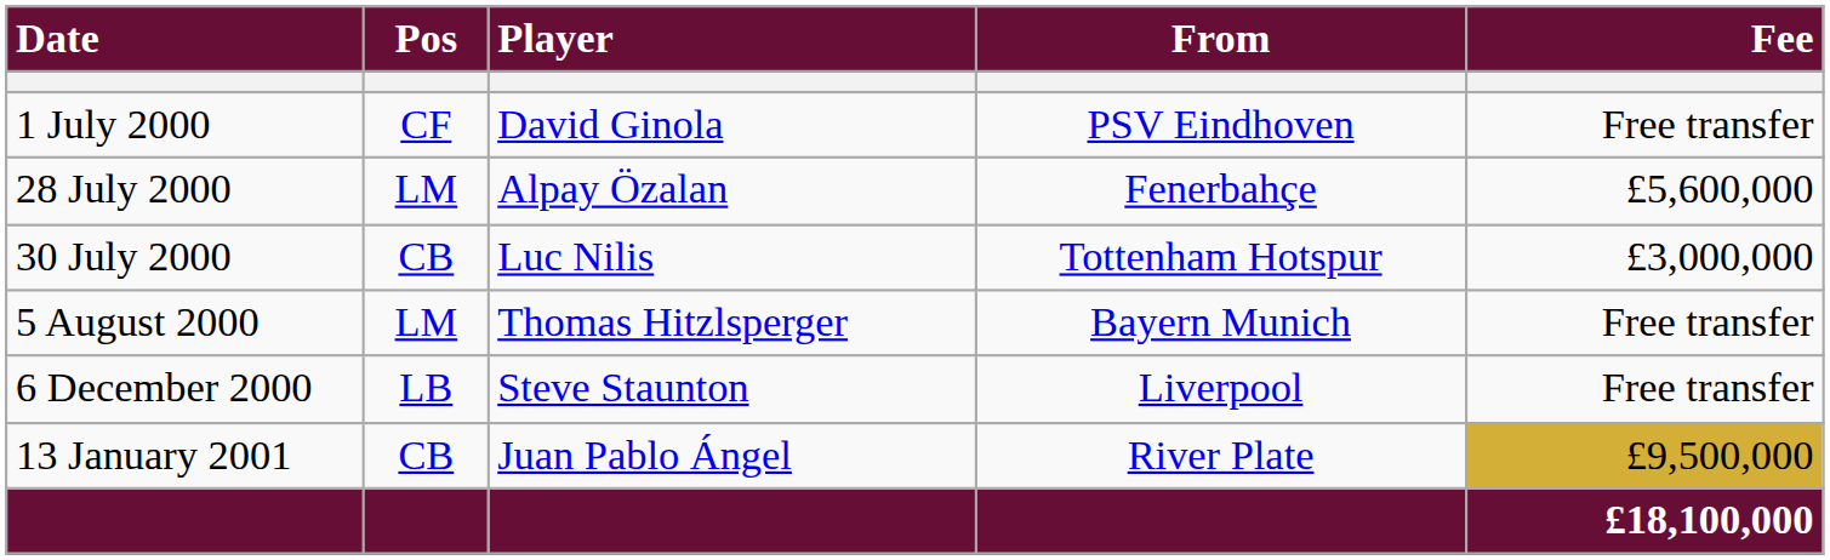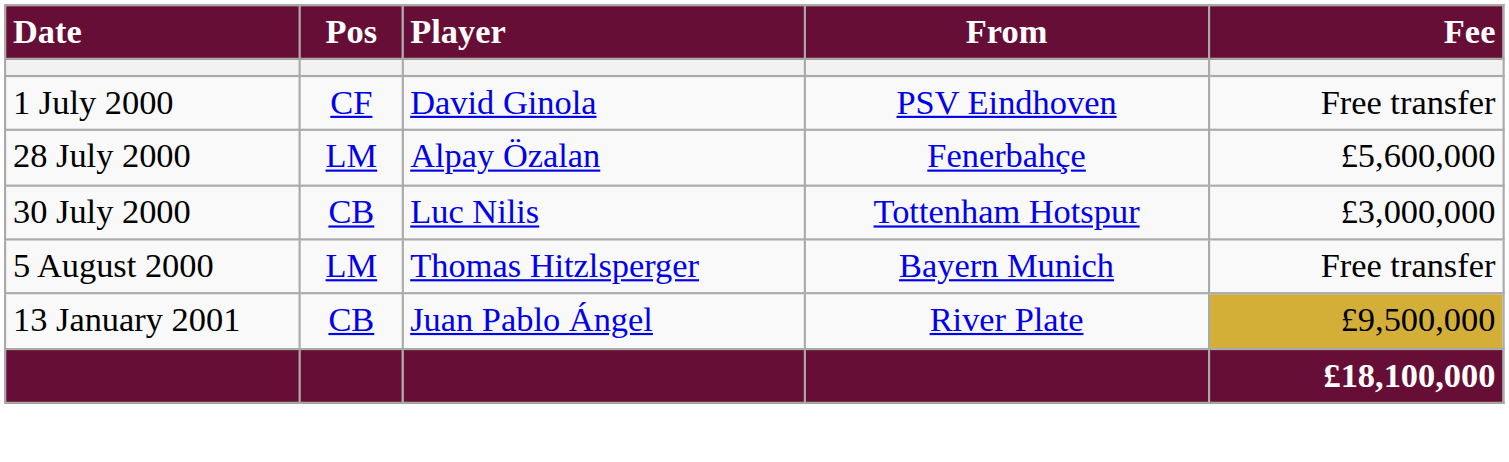- row: 6 December 2000 | LB | Steve Staunton | Liverpool | Free transfer
